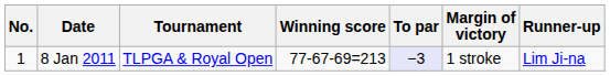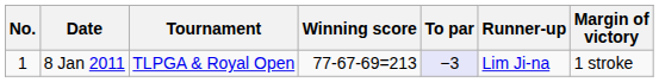columns swapped: Margin of victory <-> Runner-up
